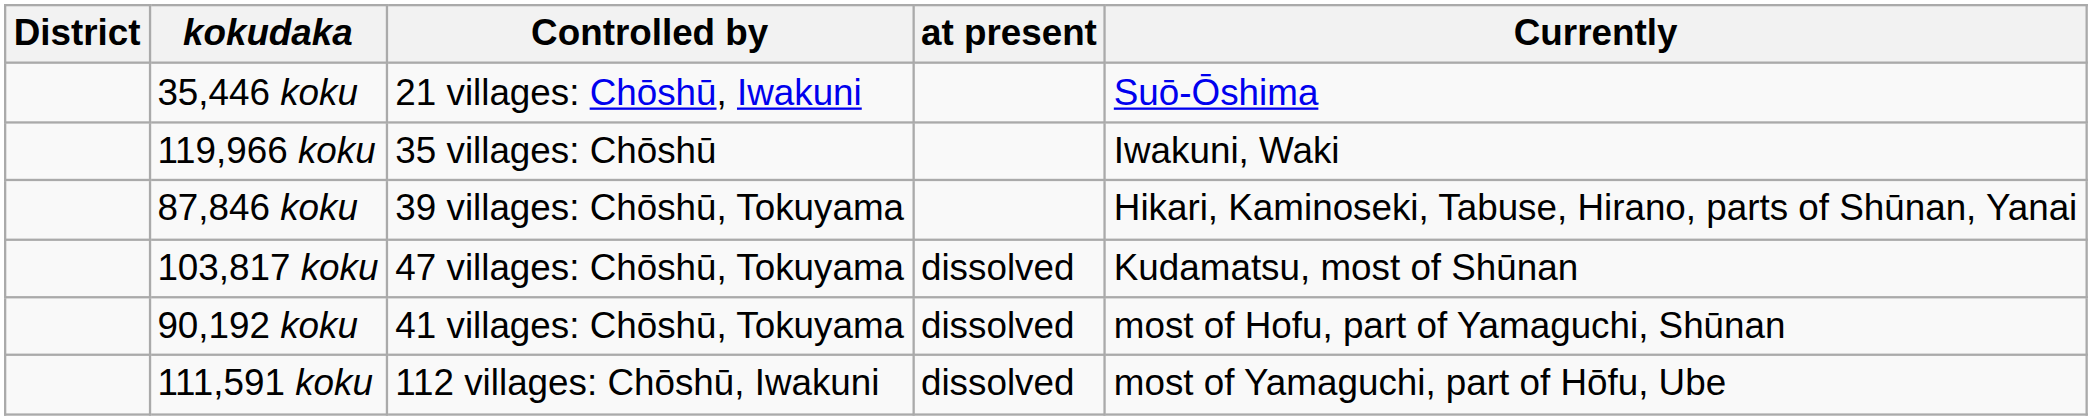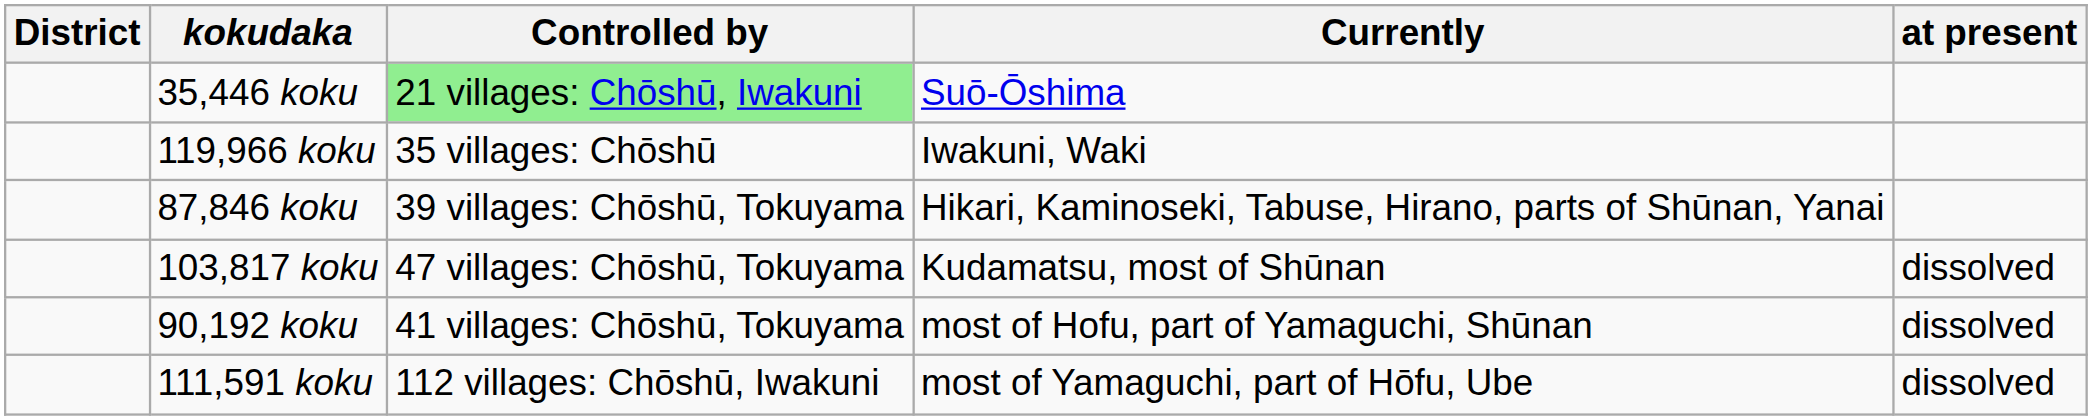columns swapped: at present <-> Currently
35,446 koku | Controlled by: no background -> lightgreen background
